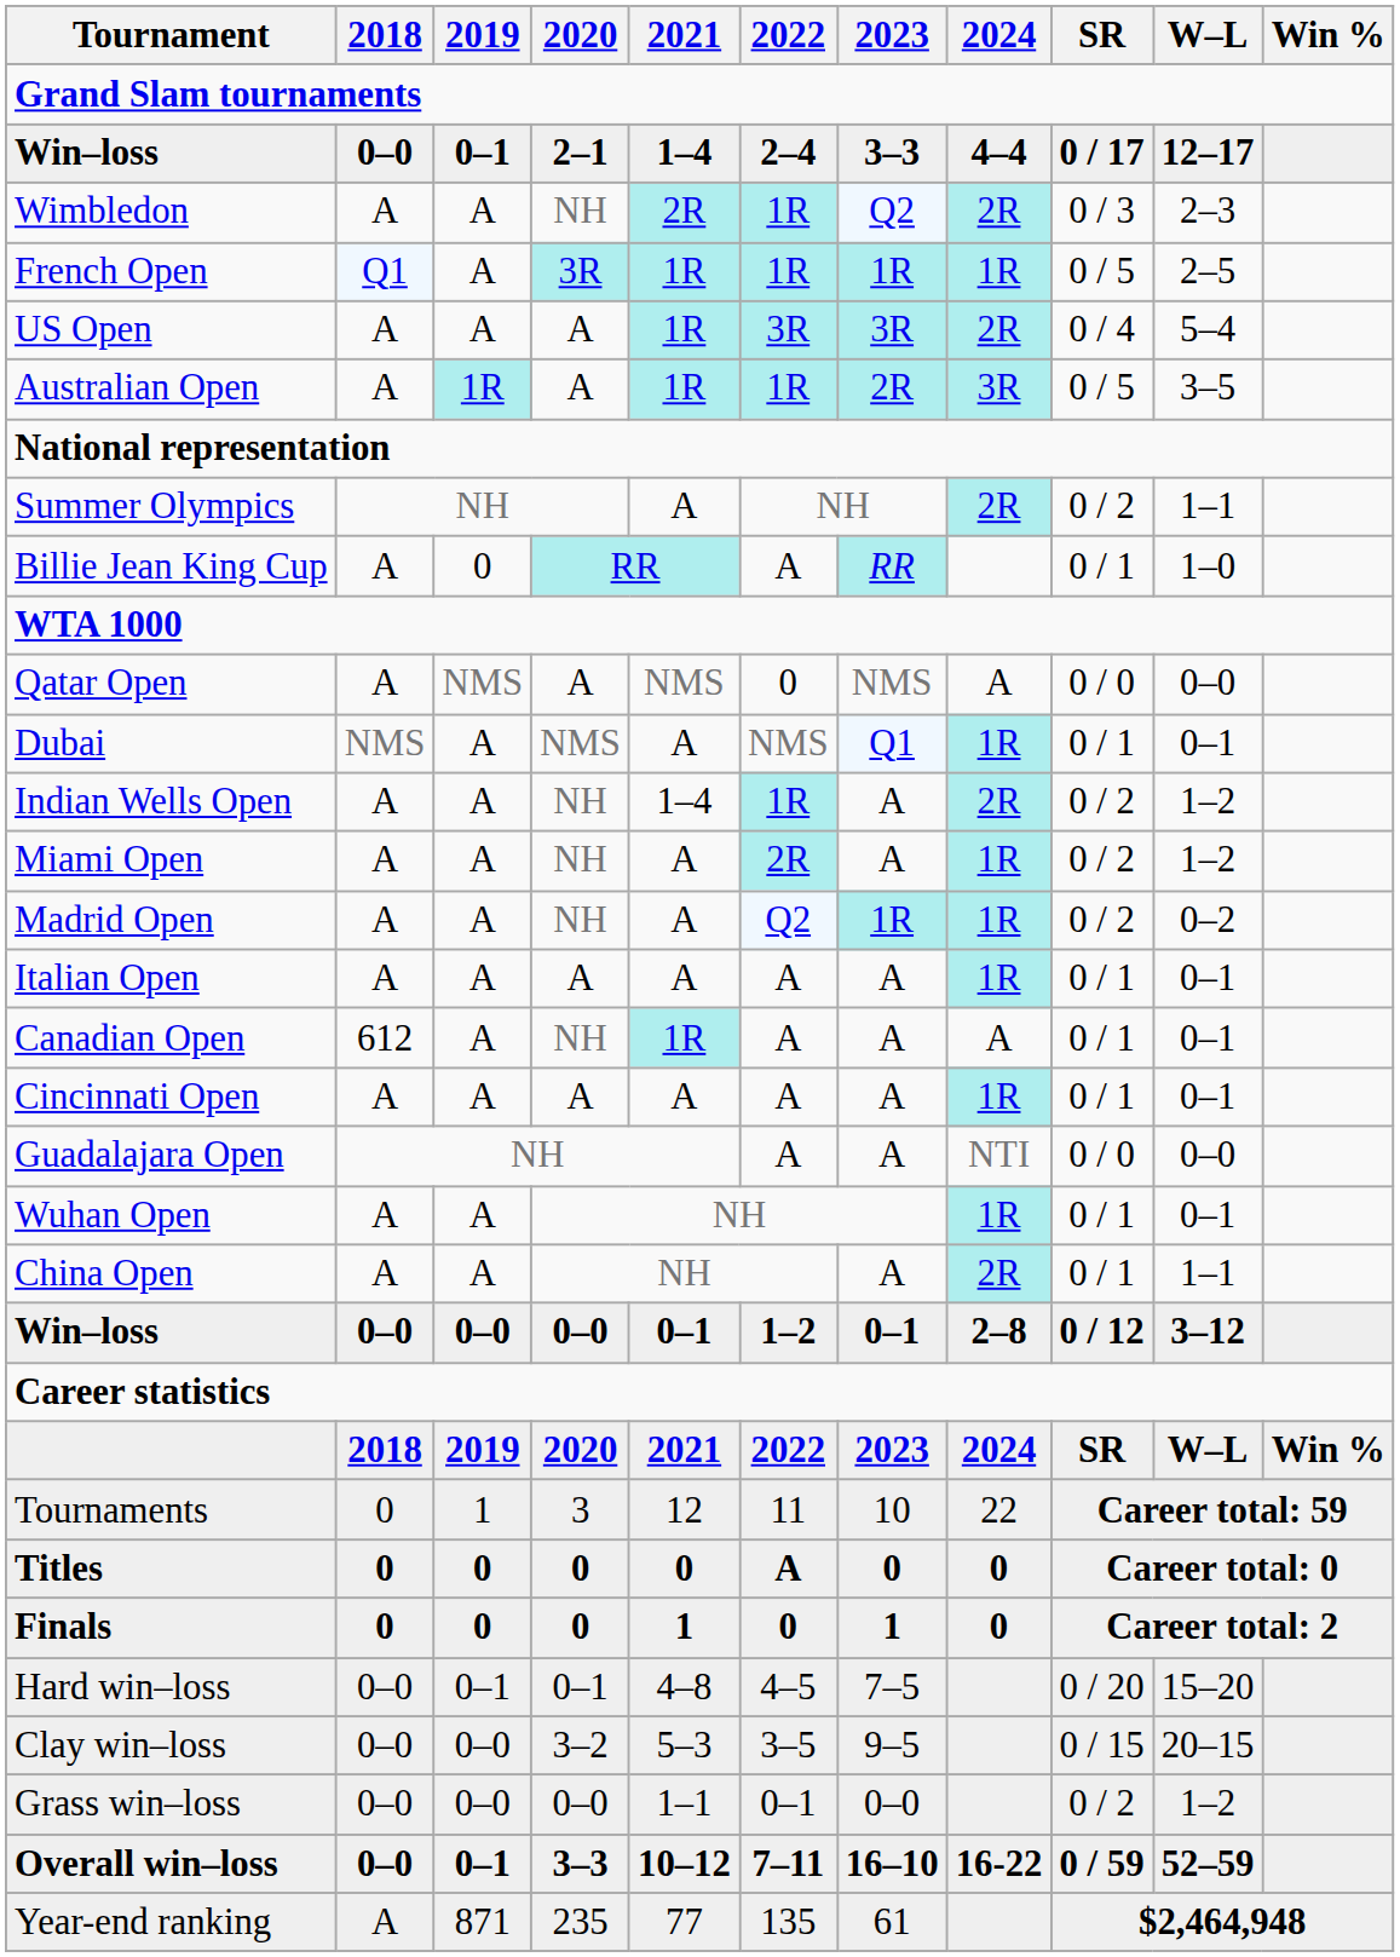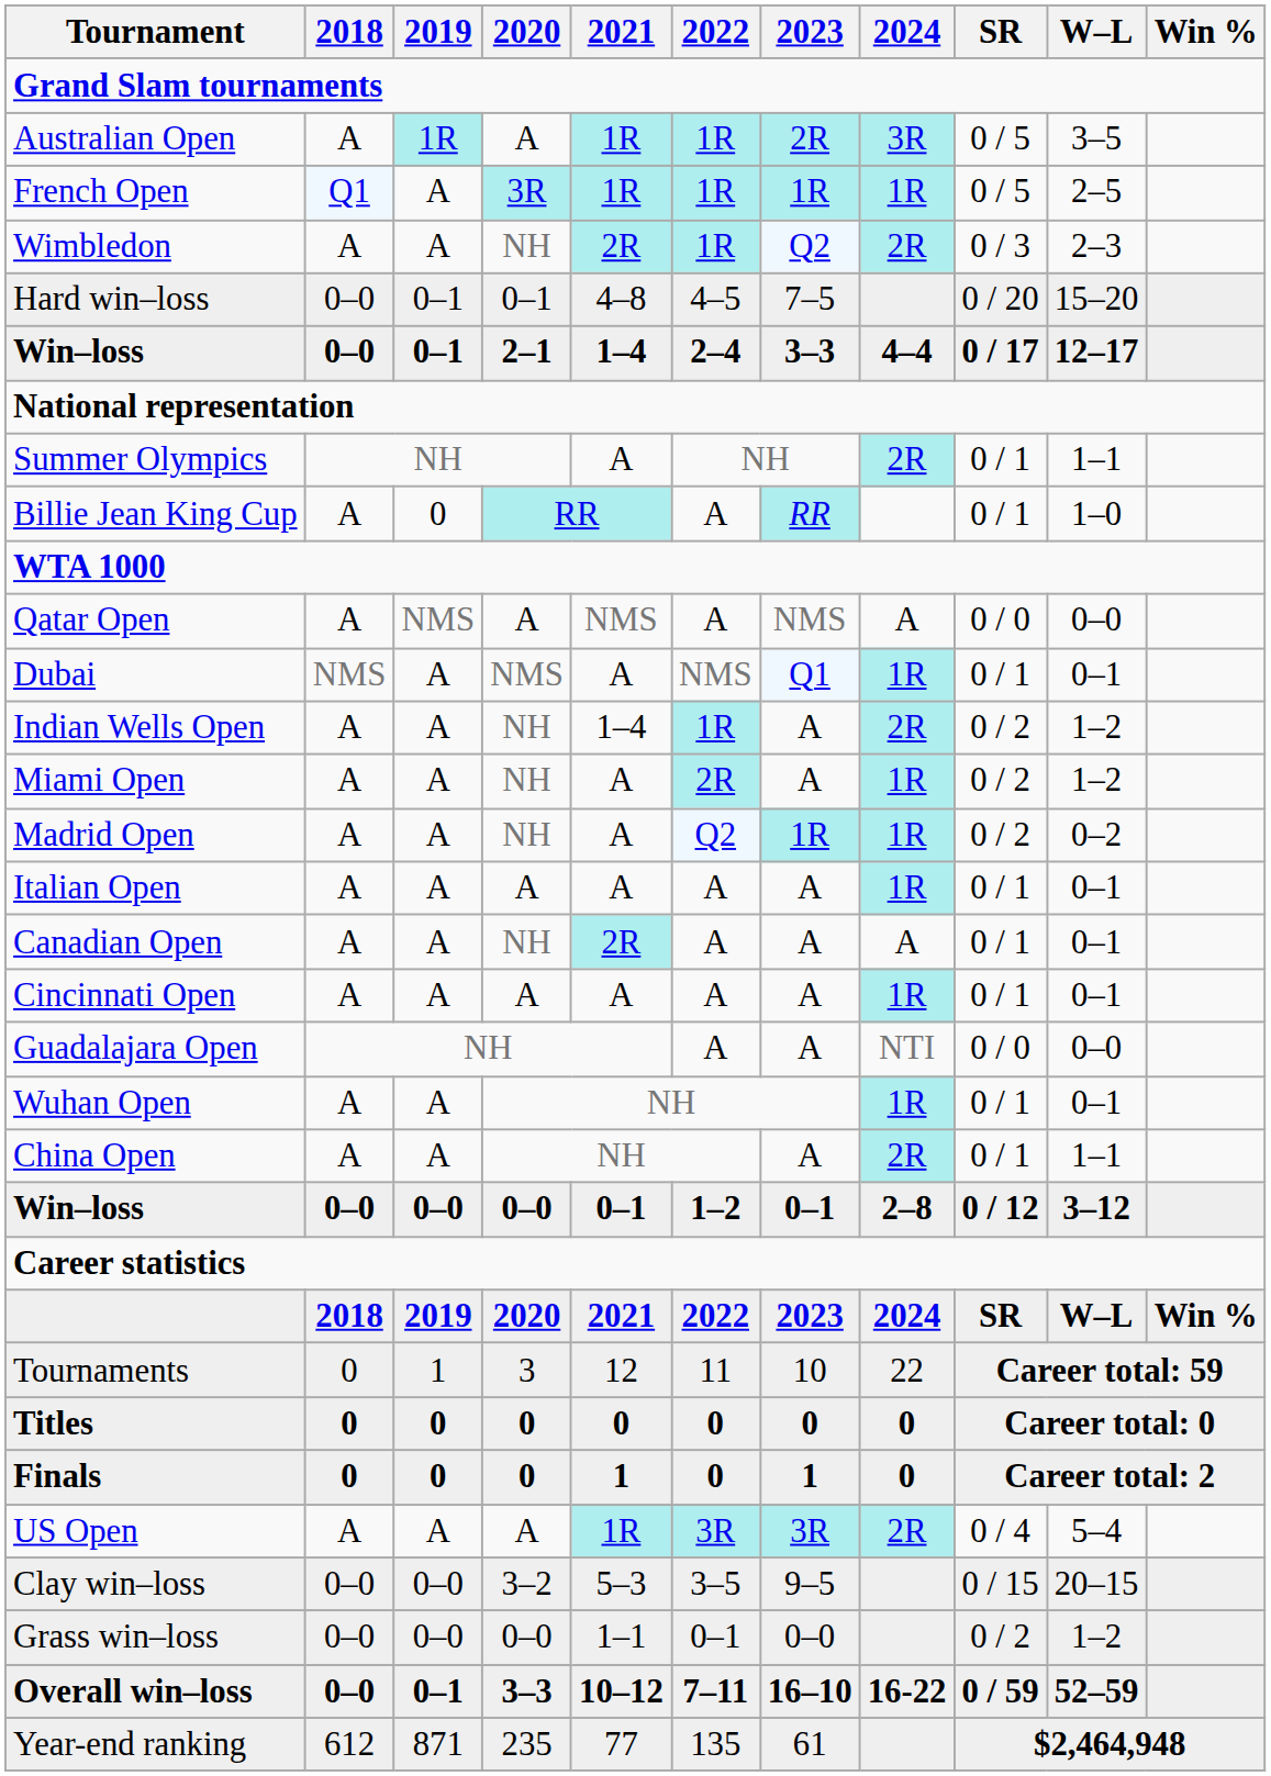rows swapped: Australian Open <-> Win–loss / 2–1
rows swapped: French Open <-> Wimbledon
rows swapped: US Open <-> Hard win–loss
Summer Olympics | SR: 0 / 2 -> 0 / 1
Qatar Open | 2022: 0 -> A
Canadian Open | 2018: 612 -> A
Canadian Open | 2021: 1R -> 2R
Titles | 2022: A -> 0
Year-end ranking | 2018: A -> 612
